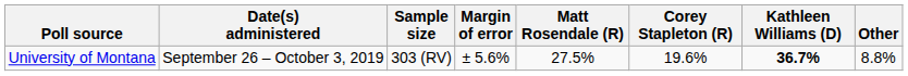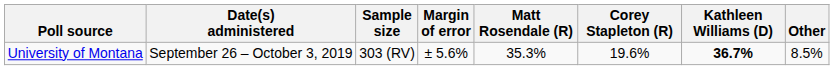University of Montana | Matt Rosendale (R): 27.5% -> 35.3%
University of Montana | Other: 8.8% -> 8.5%
